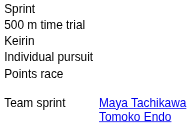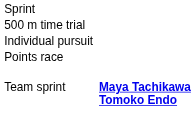- row: Keirin
Team sprint | column 3: normal -> bold
